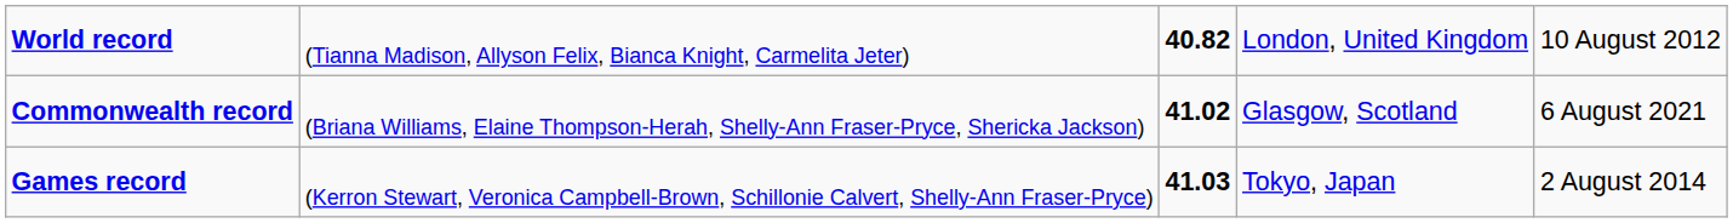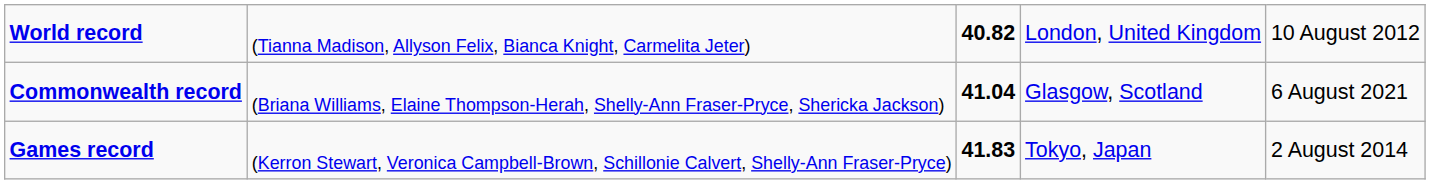Commonwealth record | column 3: 41.02 -> 41.04
Games record | column 3: 41.03 -> 41.83
